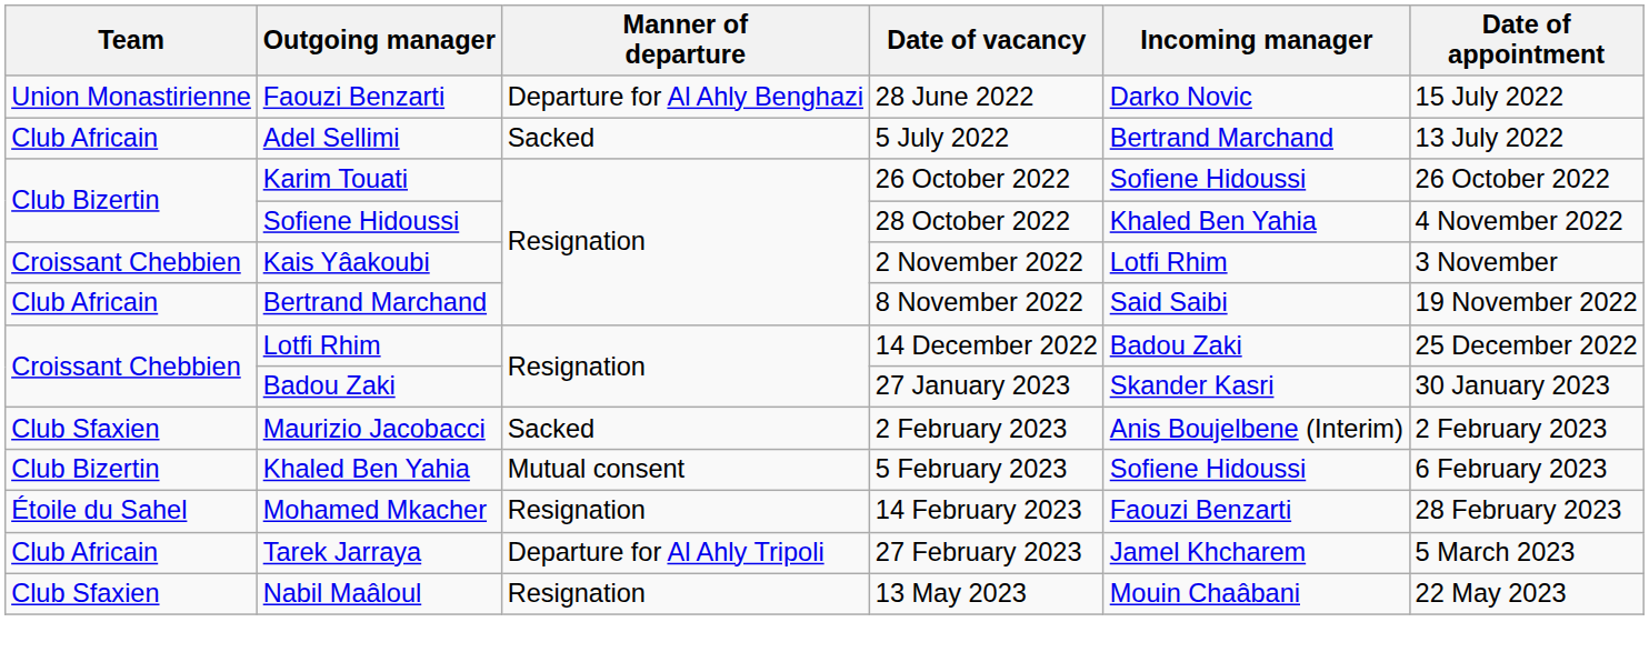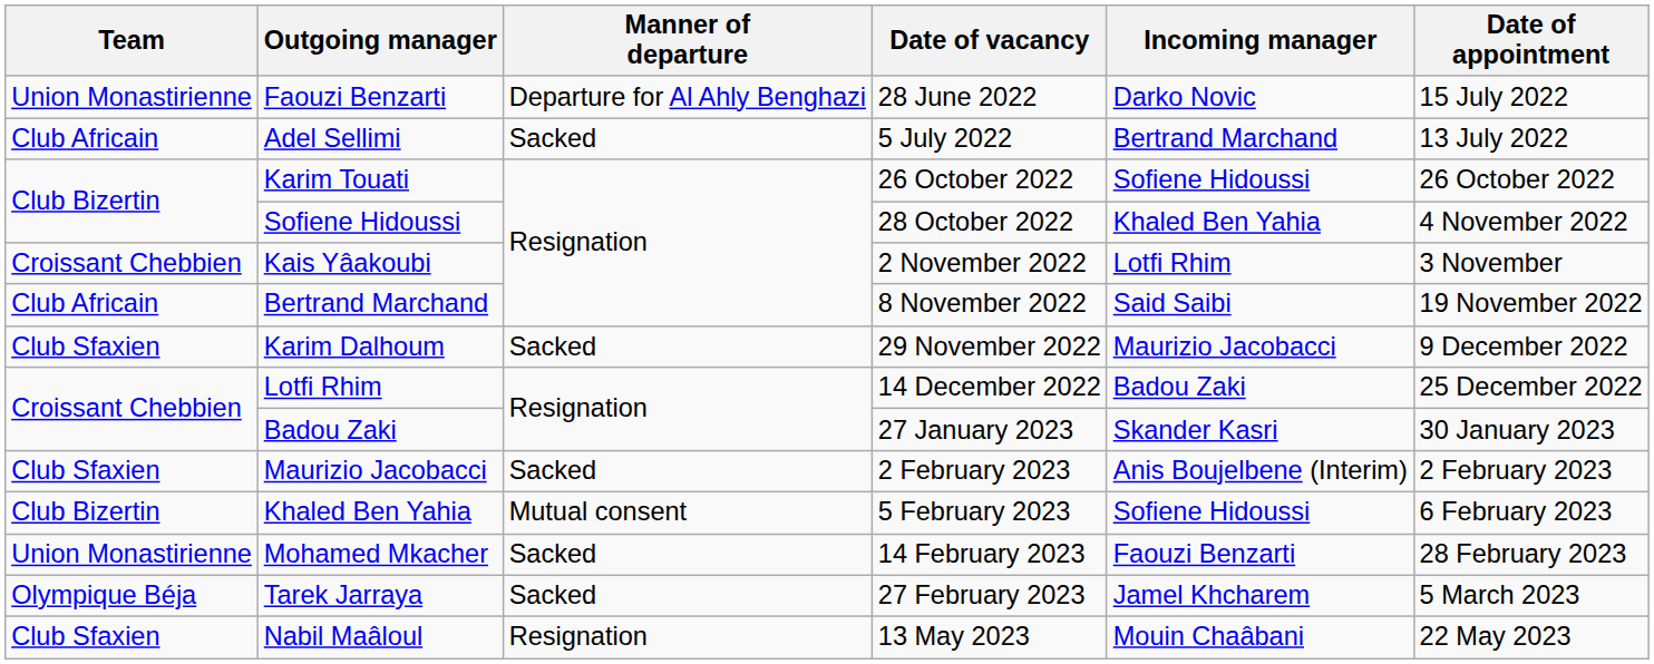+ row: Club Sfaxien | Karim Dalhoum | Sacked | 29 November 2022 | Maurizio Jacobacci | 9 December 2022
Mohamed Mkacher | Team: Étoile du Sahel -> Union Monastirienne
Mohamed Mkacher | Manner of departure: Resignation -> Sacked
Tarek Jarraya | Team: Club Africain -> Olympique Béja
Tarek Jarraya | Manner of departure: Departure for Al Ahly Tripoli -> Sacked
